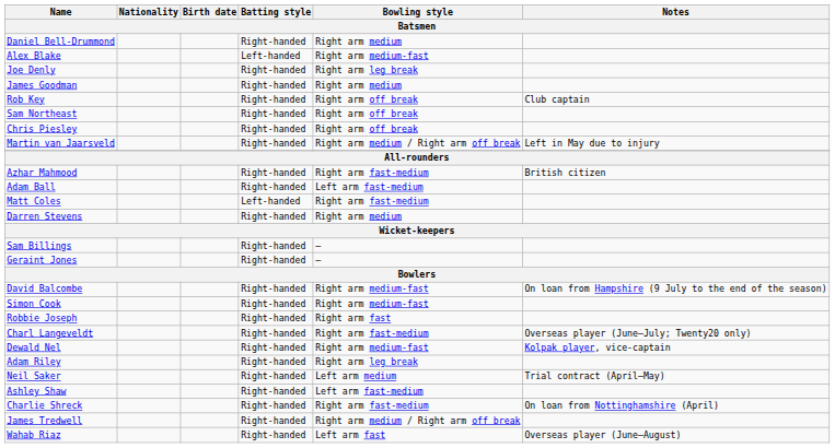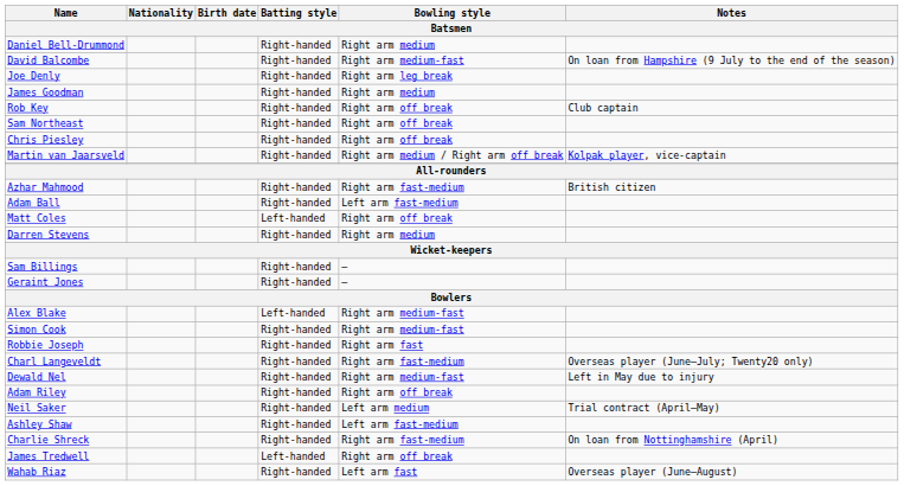rows swapped: Alex Blake <-> David Balcombe
Martin van Jaarsveld | Notes: Left in May due to injury -> Kolpak player, vice-captain
Matt Coles | Bowling style: Right arm fast-medium -> Right arm off break
Dewald Nel | Notes: Kolpak player, vice-captain -> Left in May due to injury
Adam Riley | Bowling style: Right arm leg break -> Right arm off break
James Tredwell | Batting style: Right-handed -> Left-handed
James Tredwell | Bowling style: Right arm medium / Right arm off break -> Right arm off break
